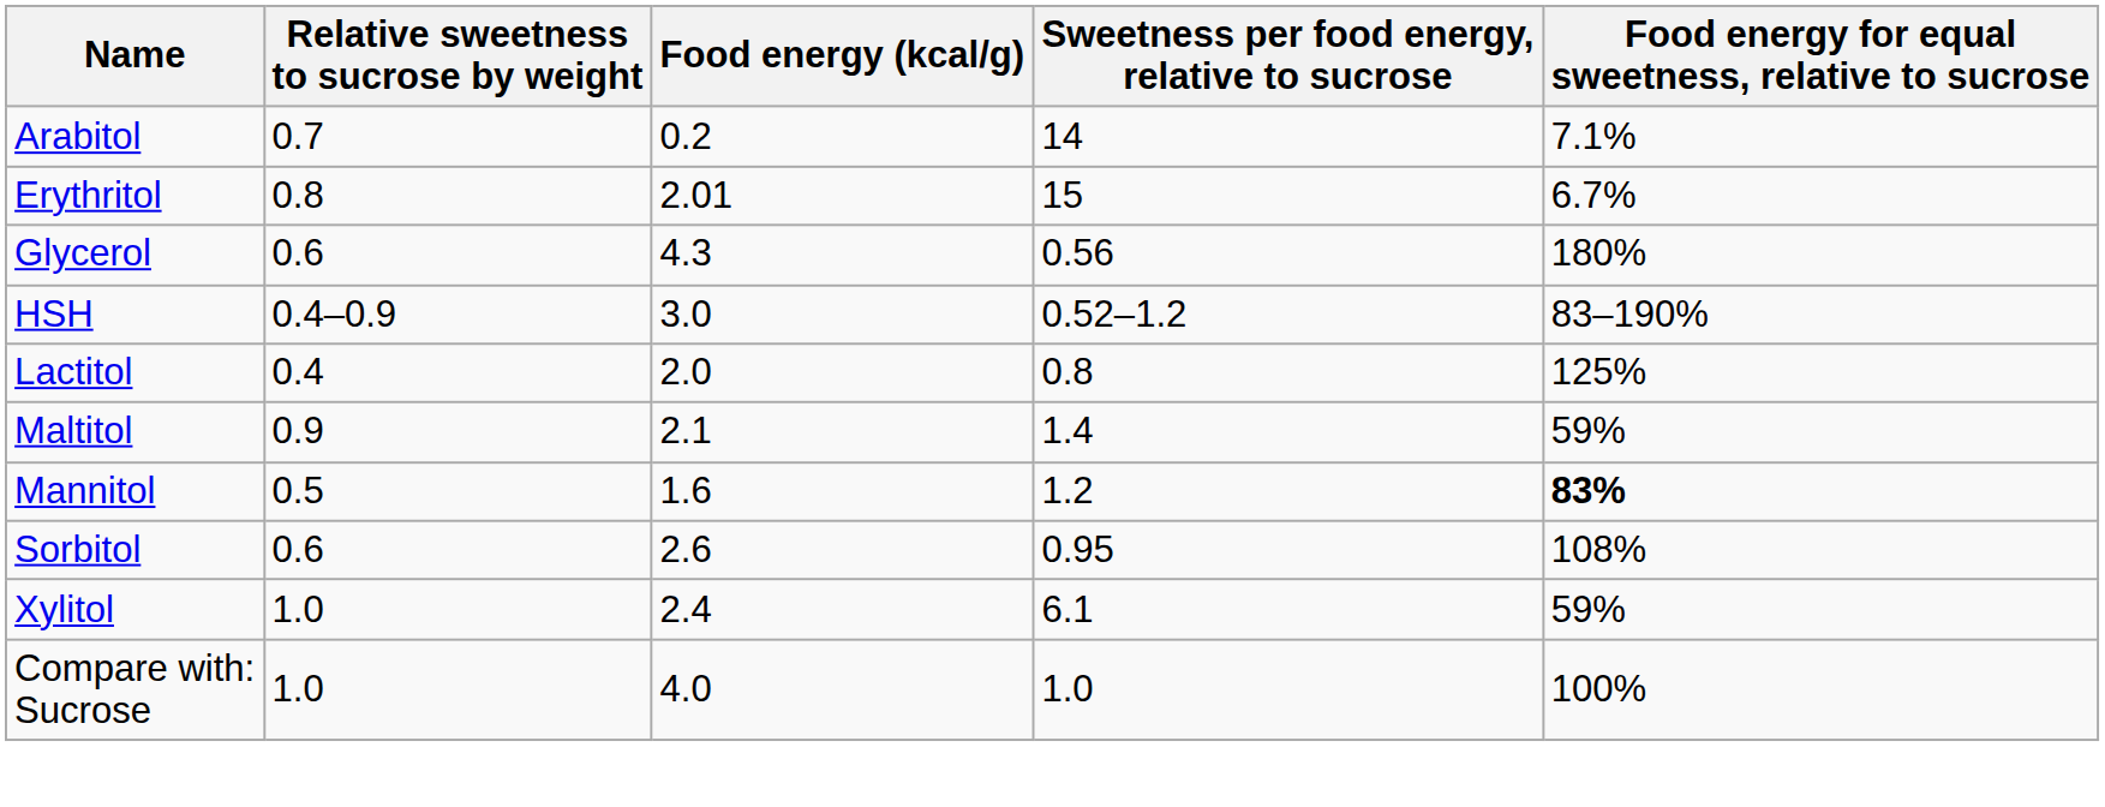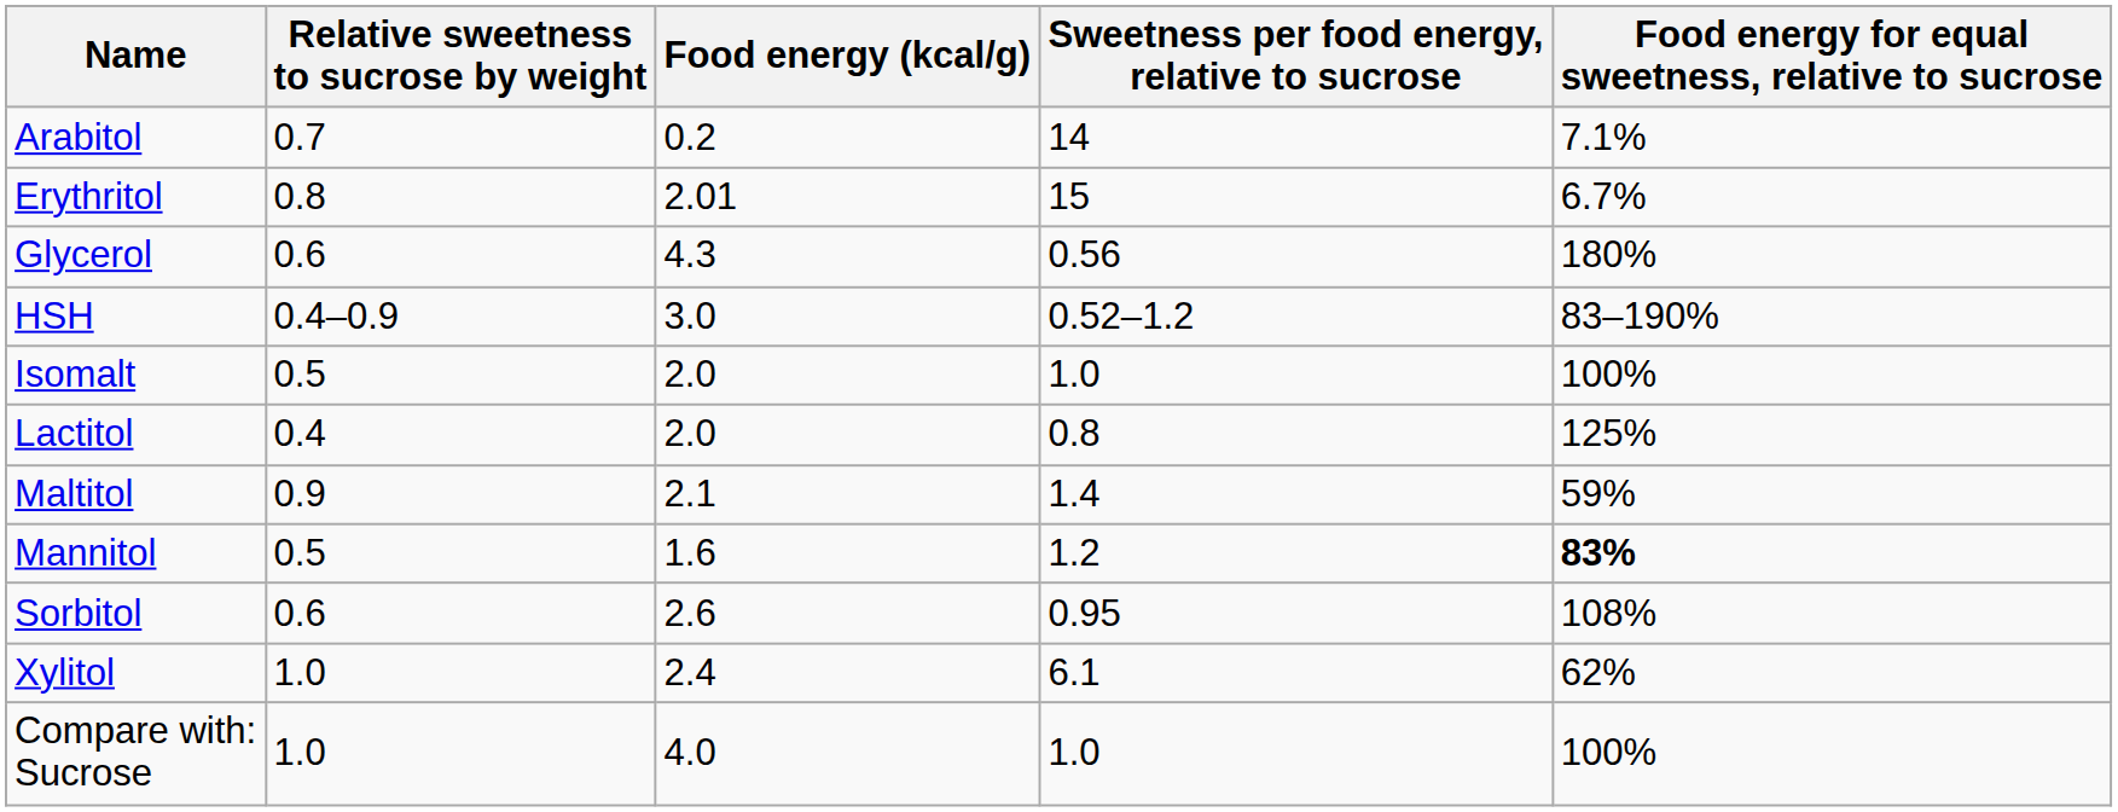+ row: Isomalt | 0.5 | 2.0 | 1.0 | 100%
Xylitol | Food energy for equal sweetness, relative to sucrose: 59% -> 62%
